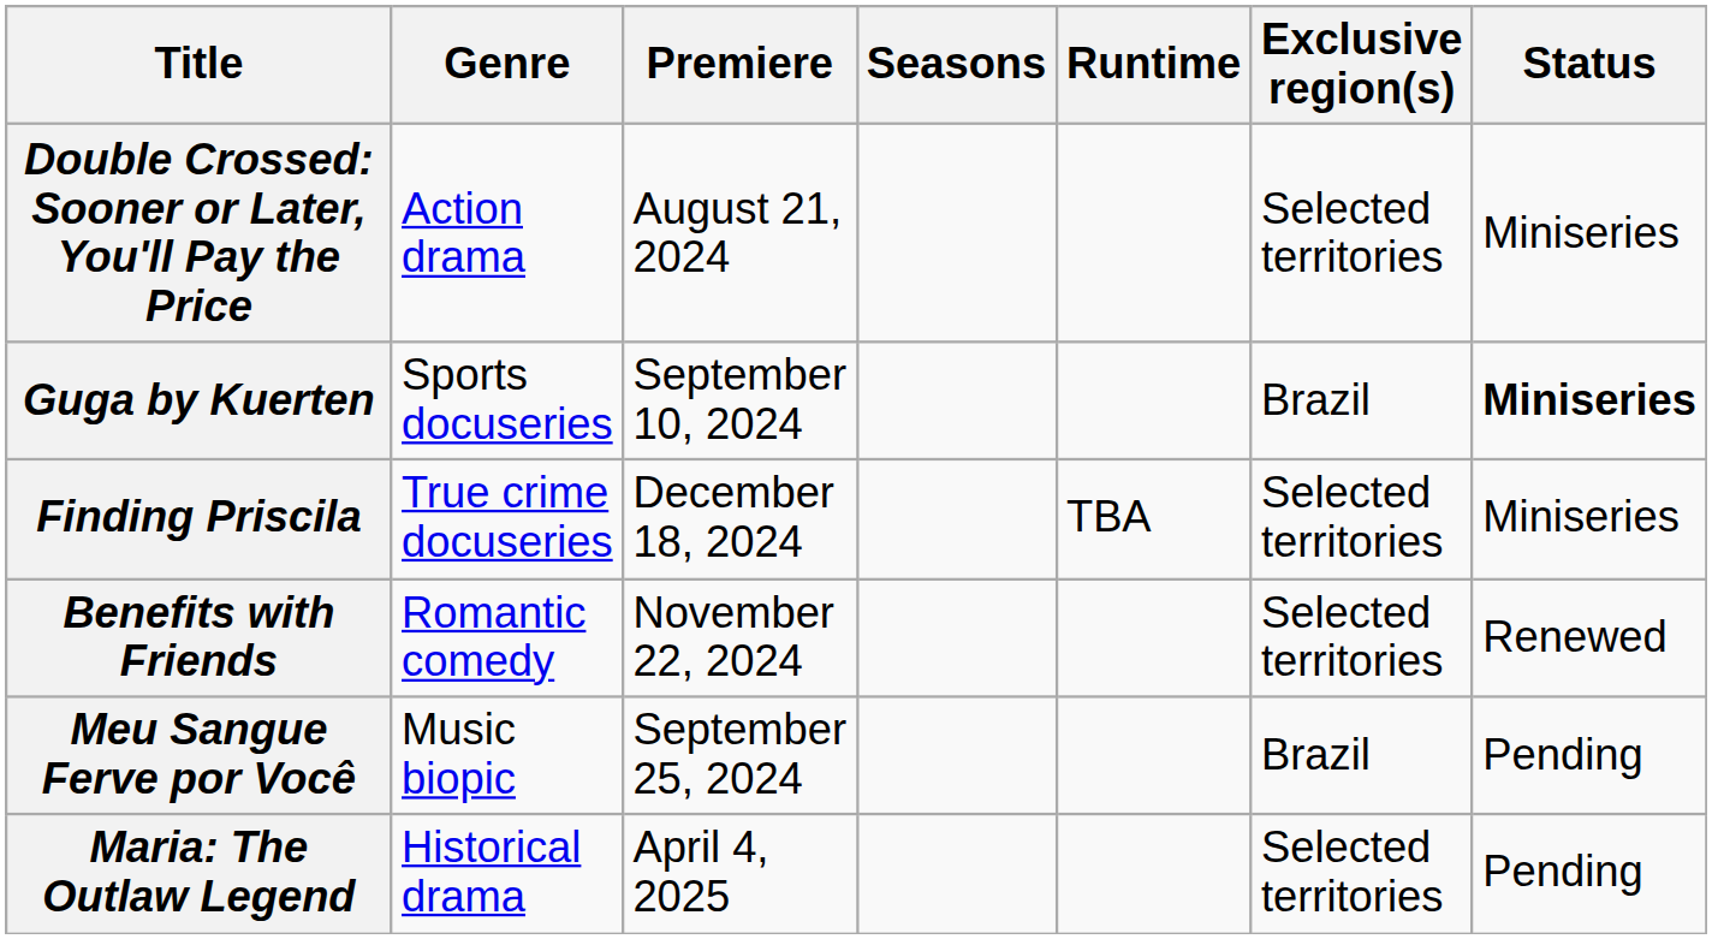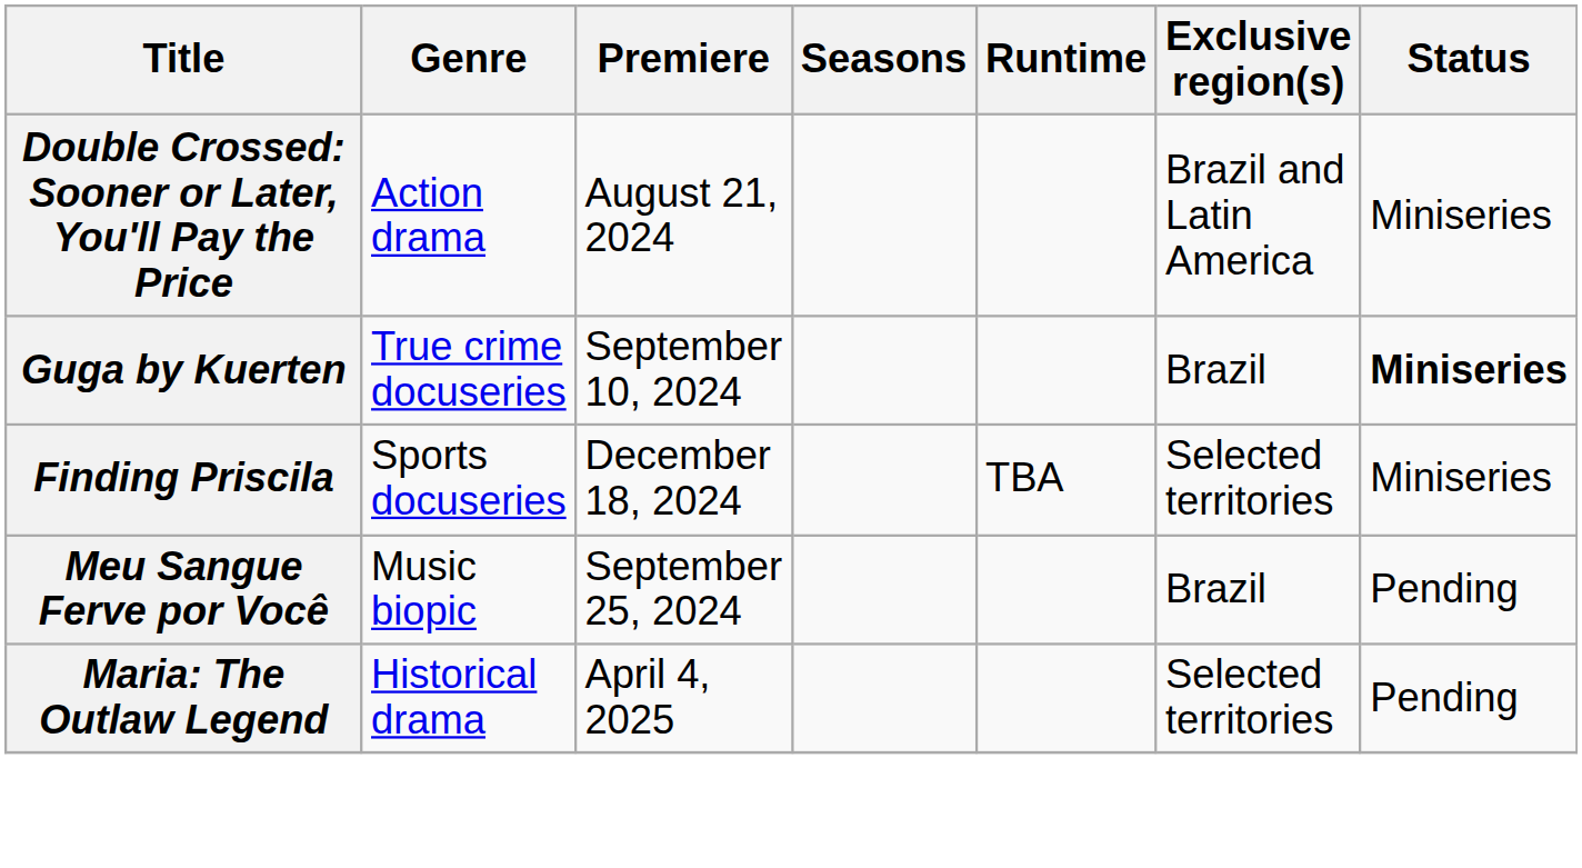Double Crossed: Sooner or Later, You'll Pay the Price | Exclusive region(s): Selected territories -> Brazil and Latin America
Guga by Kuerten | Genre: Sports docuseries -> True crime docuseries
Finding Priscila | Genre: True crime docuseries -> Sports docuseries
- row: Benefits with Friends | Romantic comedy | November 22, 2024 | Selected territories | Renewed
